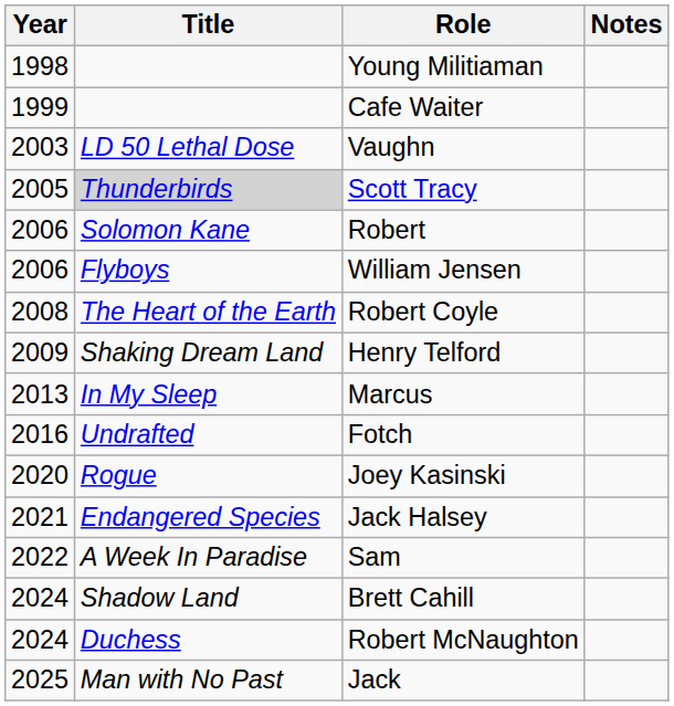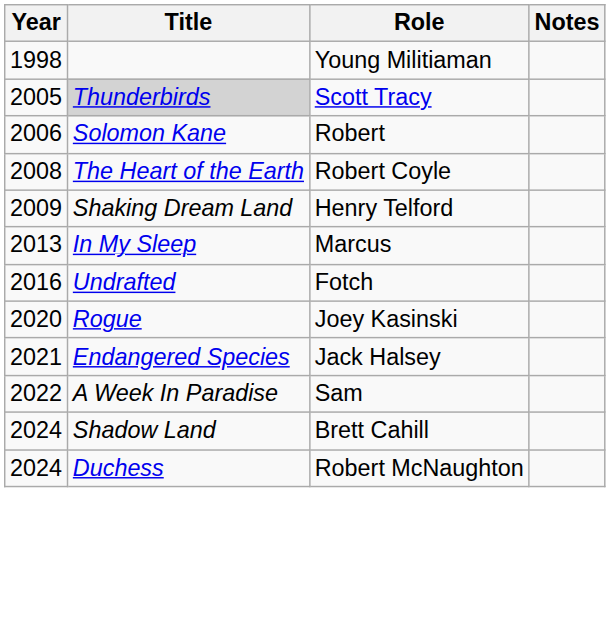- row: 1999 | Cafe Waiter
- row: 2003 | LD 50 Lethal Dose | Vaughn
- row: 2006 | Flyboys | William Jensen
- row: 2025 | Man with No Past | Jack
